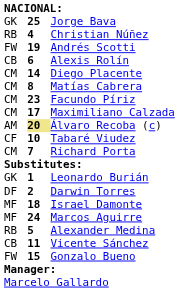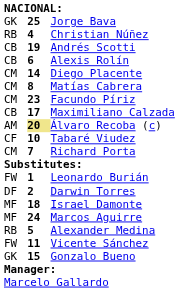Andrés Scotti | column 1: FW -> CB
Maximiliano Calzada | column 1: CM -> CB
Leonardo Burián | column 1: GK -> FW
Vicente Sánchez | column 1: CB -> FW
Gonzalo Bueno | column 1: FW -> GK
